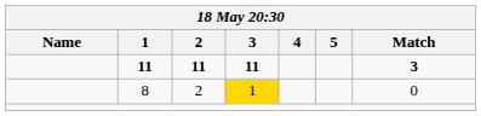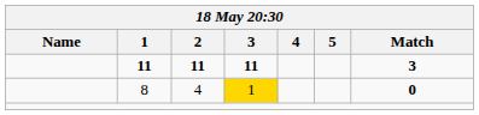8 | 2: 2 -> 4
8 | Match: normal -> bold
